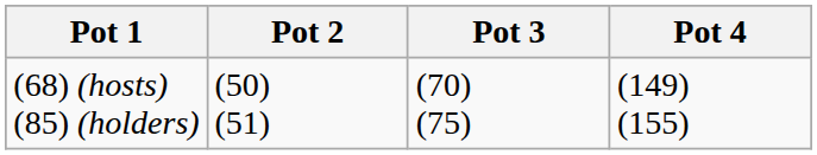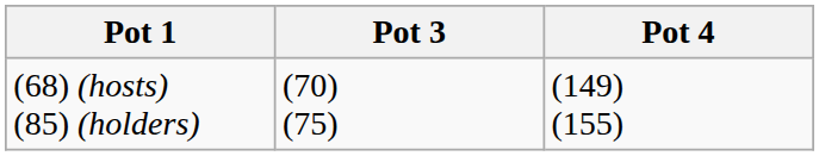- column: Pot 2 | (50) (51)
